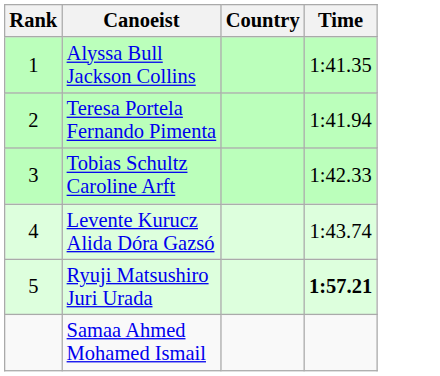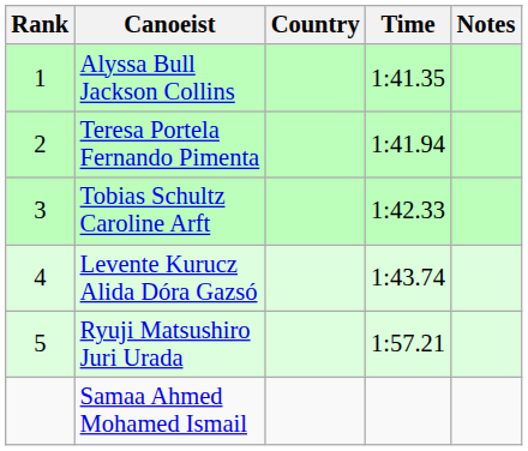+ column: Notes
Ryuji Matsushiro Juri Urada | Time: bold -> normal
